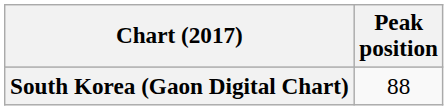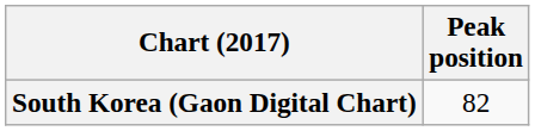South Korea (Gaon Digital Chart) | Peak position: 88 -> 82
